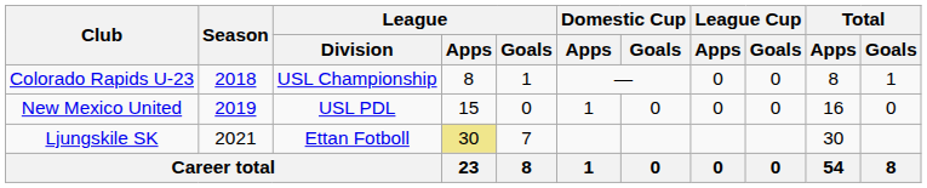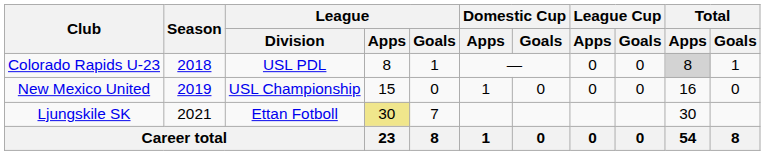Colorado Rapids U-23 | League / Division: USL Championship -> USL PDL
Colorado Rapids U-23 | Total / Apps: no background -> lightgrey background
New Mexico United | League / Division: USL PDL -> USL Championship
